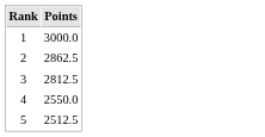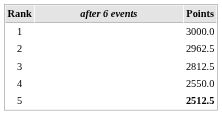+ column: after 6 events
2 | Points: 2862.5 -> 2962.5
5 | Points: normal -> bold
